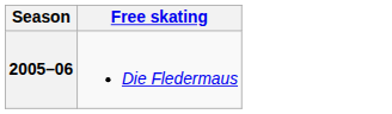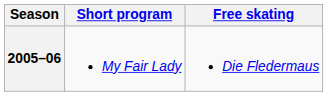+ column: Short program | My Fair Lady
